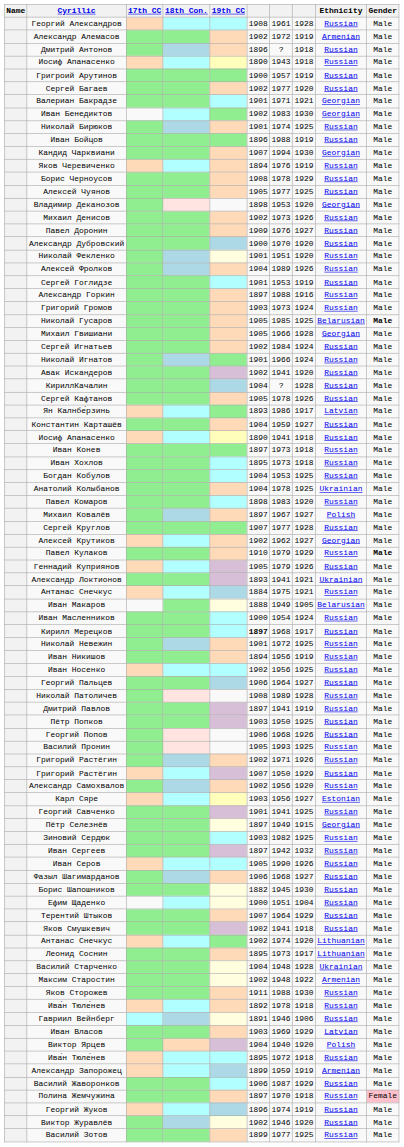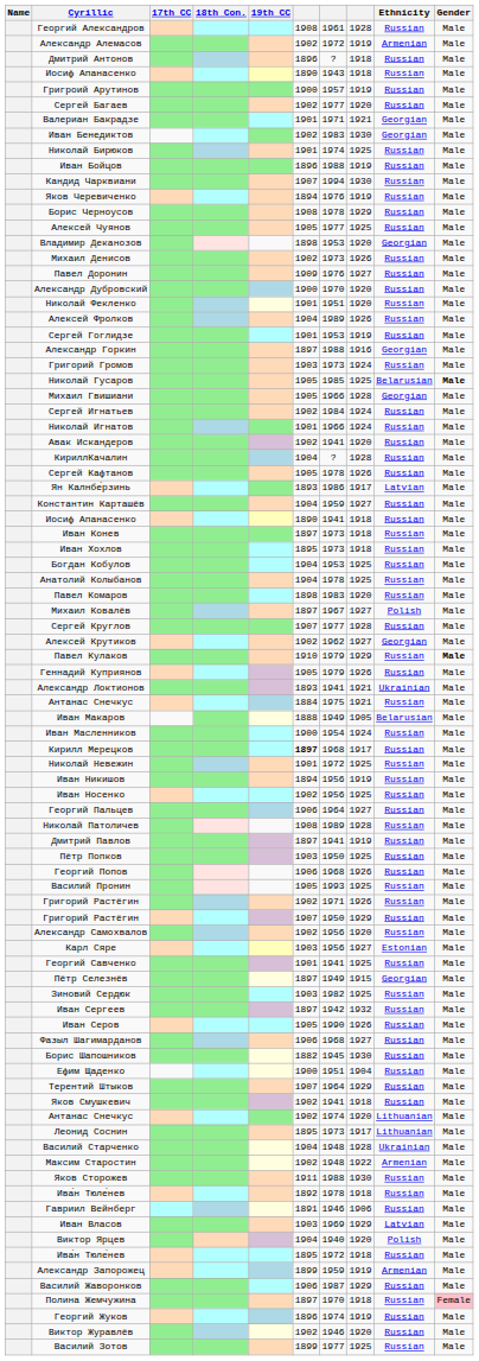Кандид Чарквиани | Ethnicity: Georgian -> Russian
Александр Горкин | Ethnicity: Russian -> Georgian
Анатолий Колыбанов | Ethnicity: Ukrainian -> Russian
